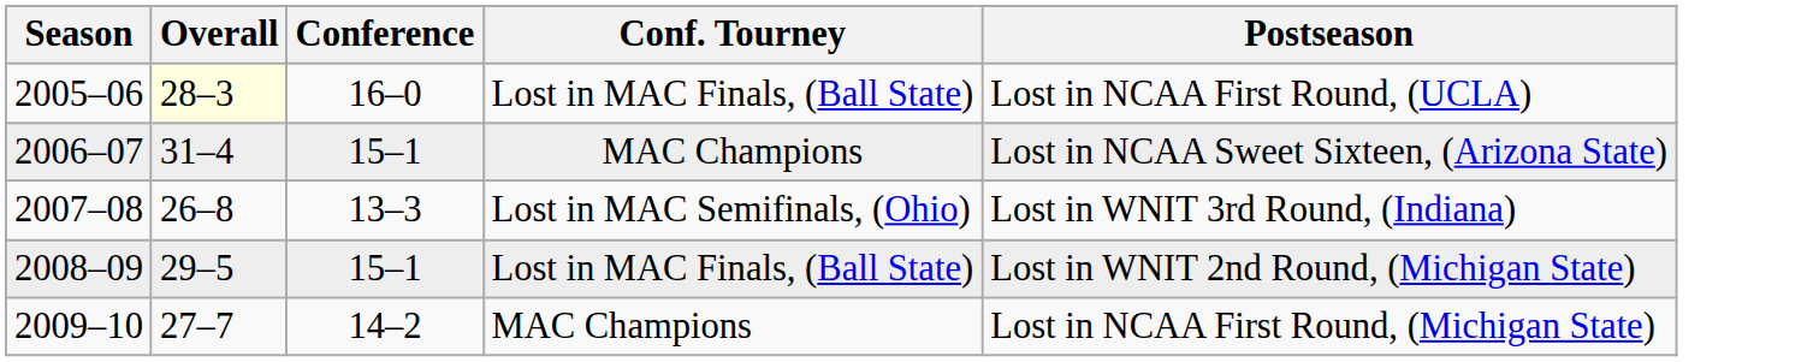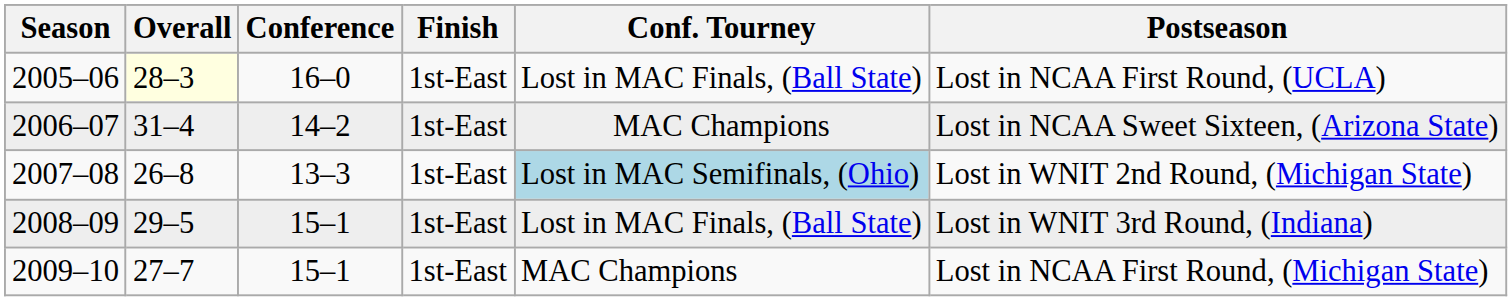+ column: Finish | 1st-East | 1st-East | 1st-East | 1st-East | 1st-East
2006–07 | Conference: 15–1 -> 14–2
2007–08 | Conf. Tourney: no background -> lightblue background
2007–08 | Postseason: Lost in WNIT 3rd Round, (Indiana) -> Lost in WNIT 2nd Round, (Michigan State)
2008–09 | Postseason: Lost in WNIT 2nd Round, (Michigan State) -> Lost in WNIT 3rd Round, (Indiana)
2009–10 | Conference: 14–2 -> 15–1
